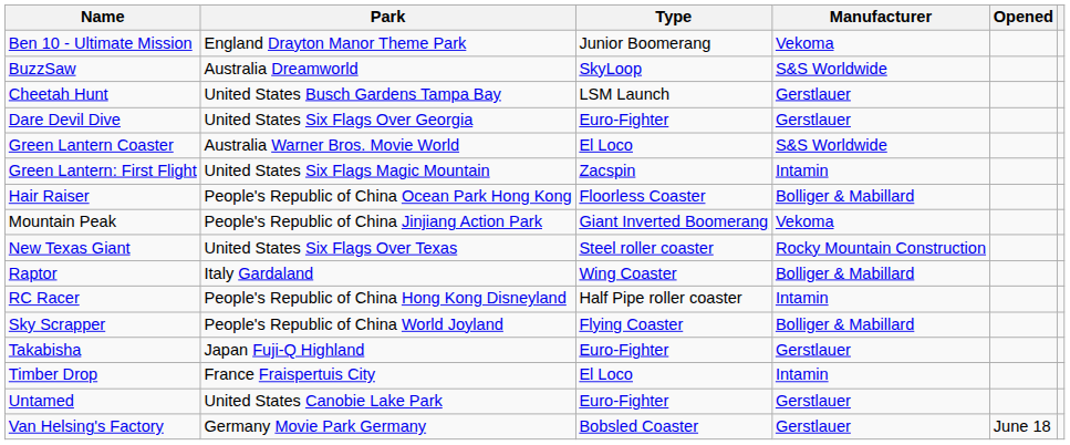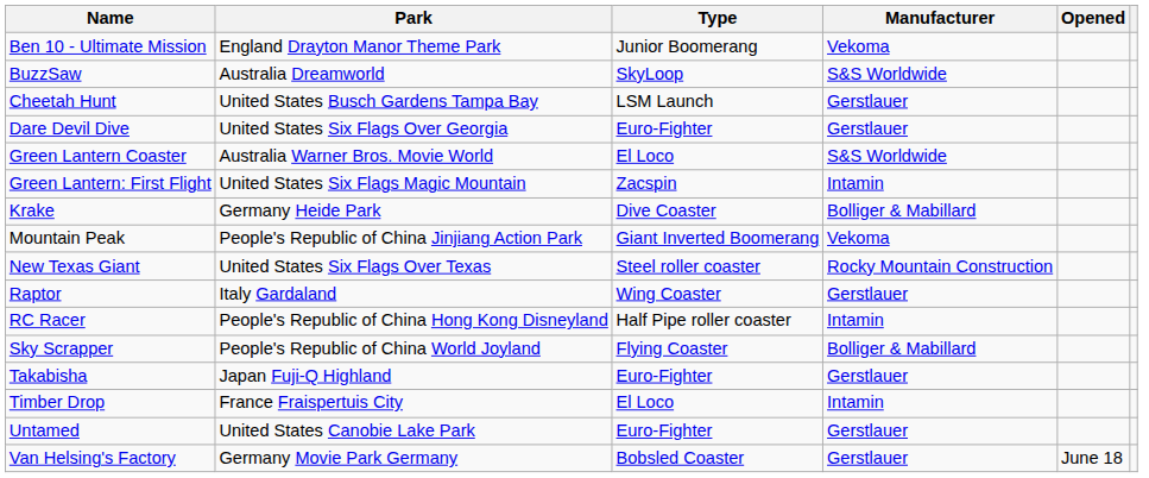- row: Hair Raiser | People's Republic of China Ocean Park Hong Kong | Floorless Coaster | Bolliger & Mabillard
+ row: Krake | Germany Heide Park | Dive Coaster | Bolliger & Mabillard
Raptor | Manufacturer: Bolliger & Mabillard -> Gerstlauer
